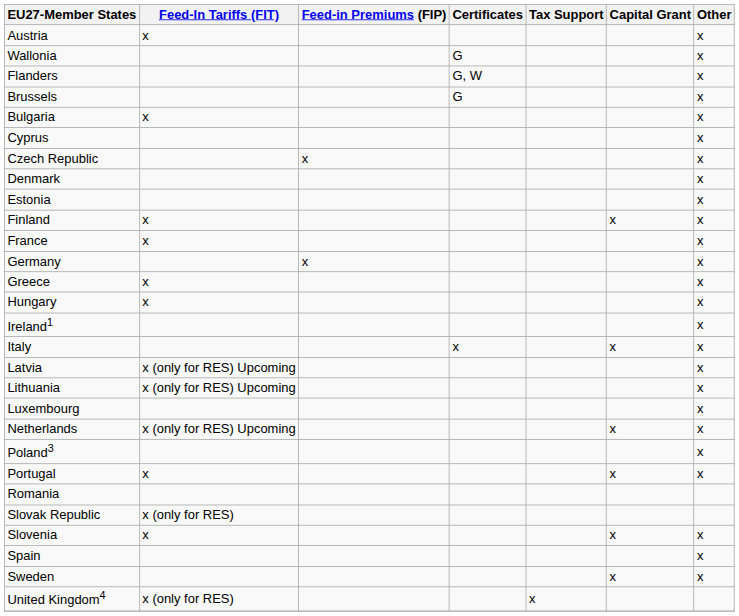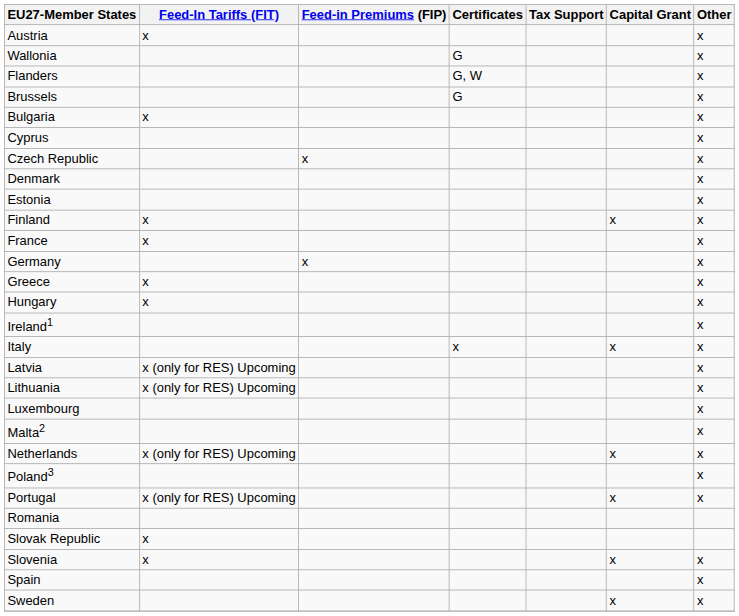+ row: Malta2 | x
Portugal | Feed-In Tariffs (FIT): x -> x (only for RES) Upcoming
Slovak Republic | Feed-In Tariffs (FIT): x (only for RES) -> x
- row: United Kingdom4 | x (only for RES) | x
